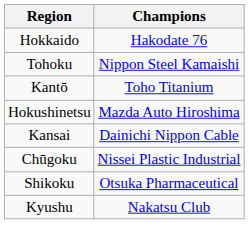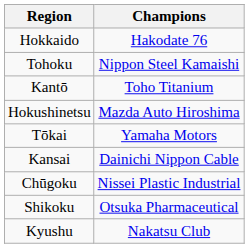+ row: Tōkai | Yamaha Motors
